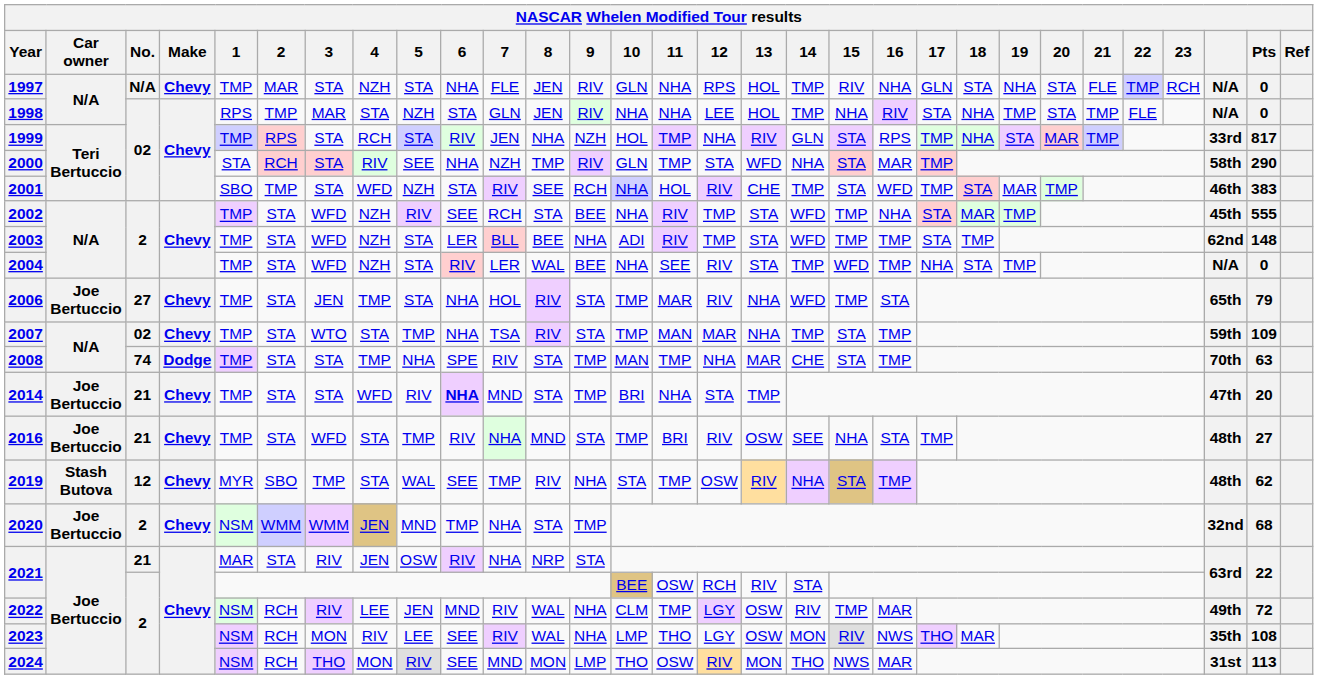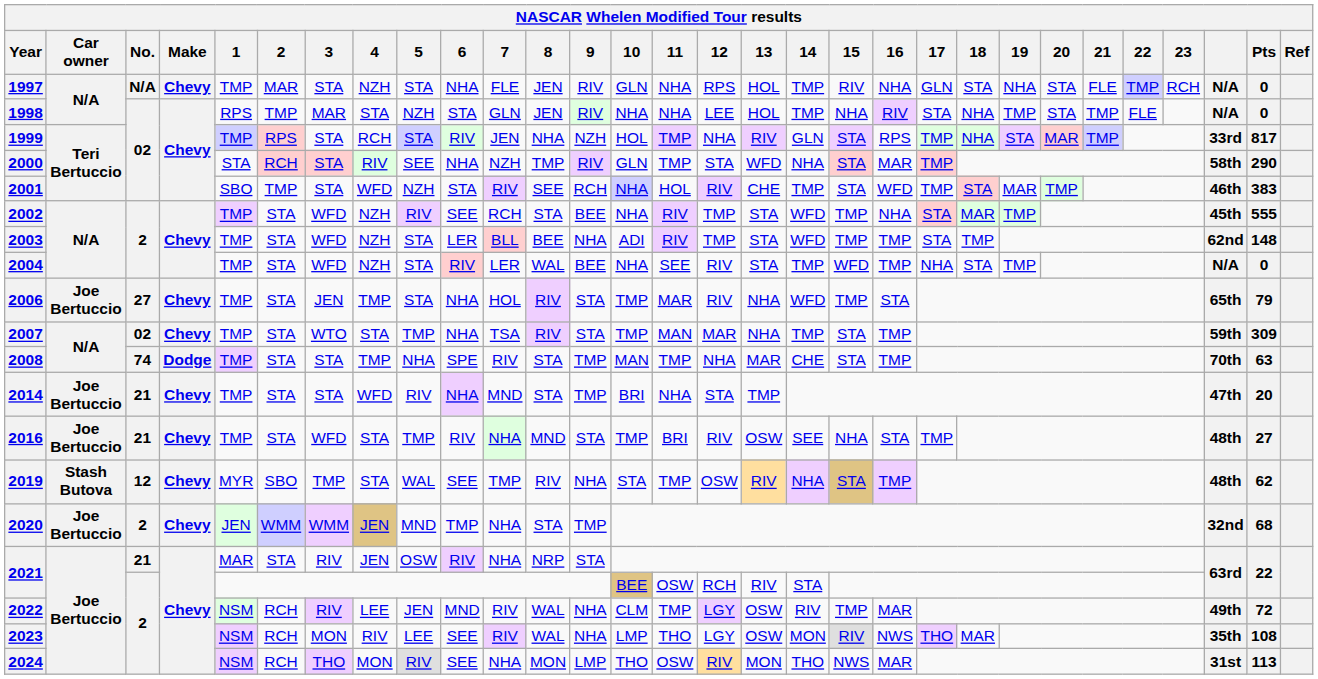2007 | Pts: 109 -> 309
2014 | 6: bold -> normal
2020 | 1: NSM -> JEN
2024 | 7: MND -> NHA
